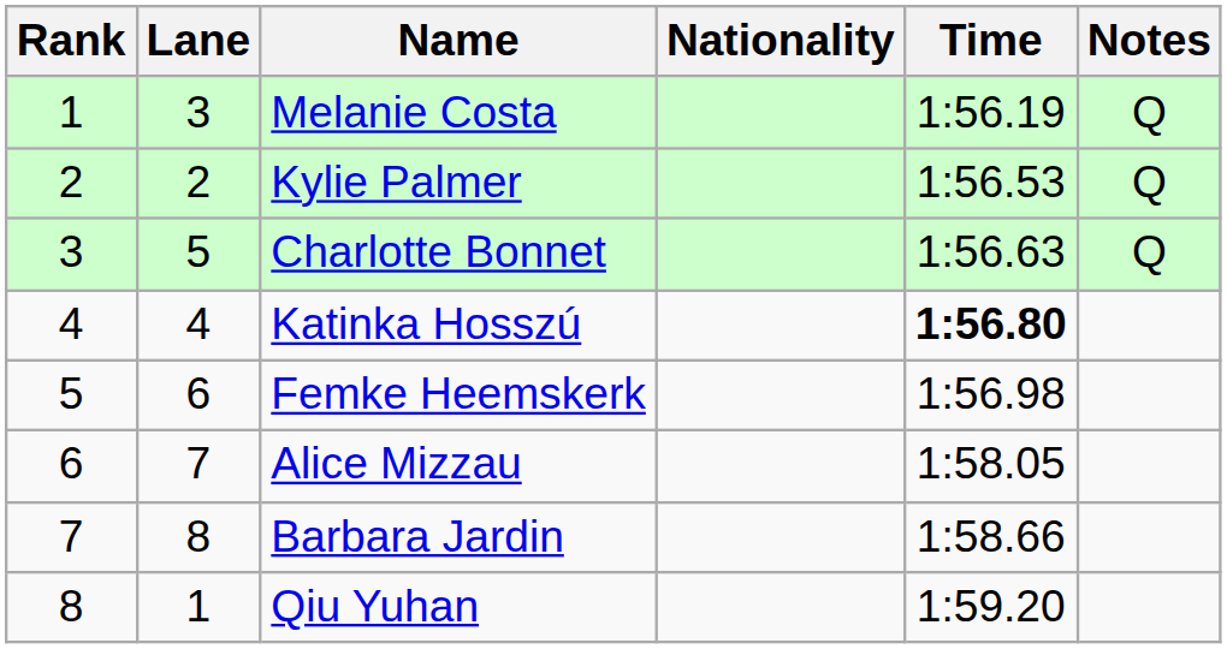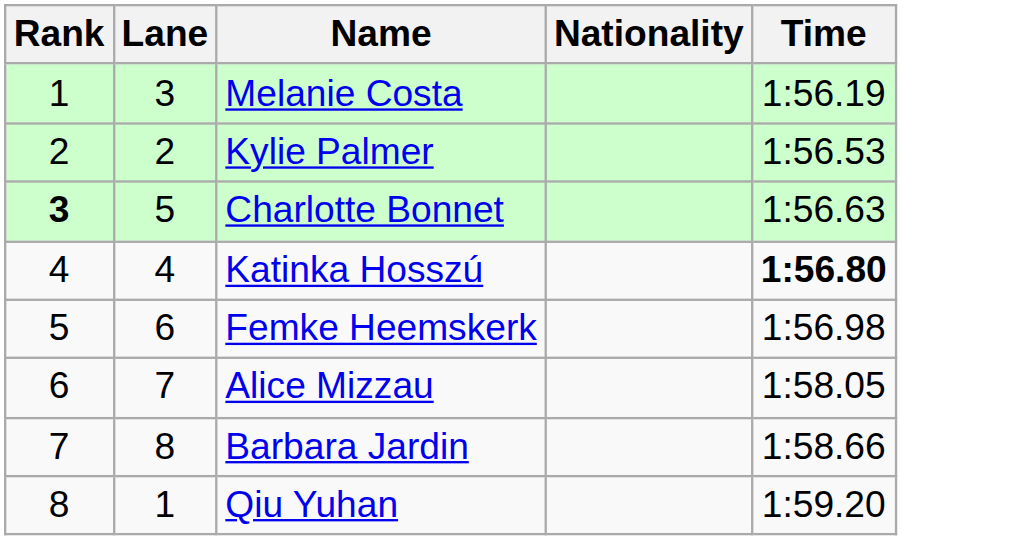- column: Notes | Q | Q | Q
Charlotte Bonnet | Rank: normal -> bold
